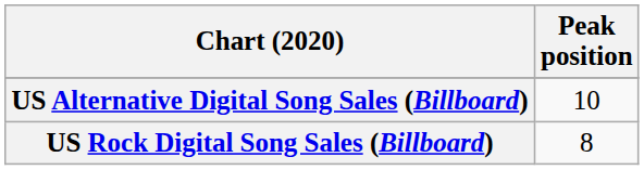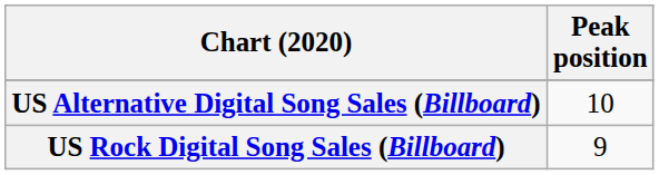US Rock Digital Song Sales (Billboard) | Peak position: 8 -> 9
